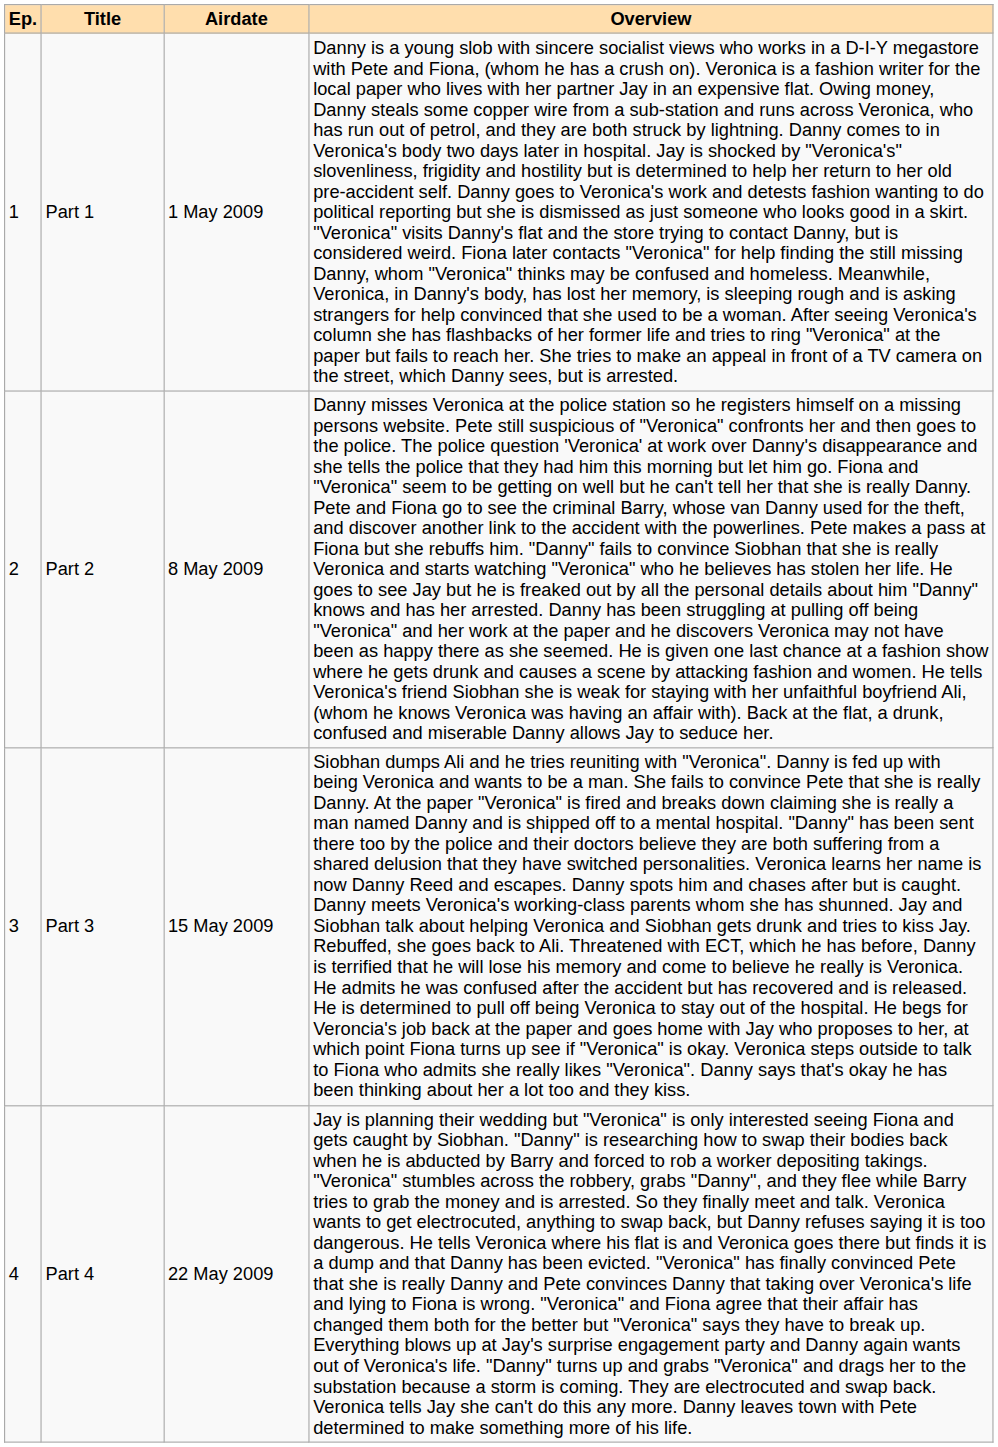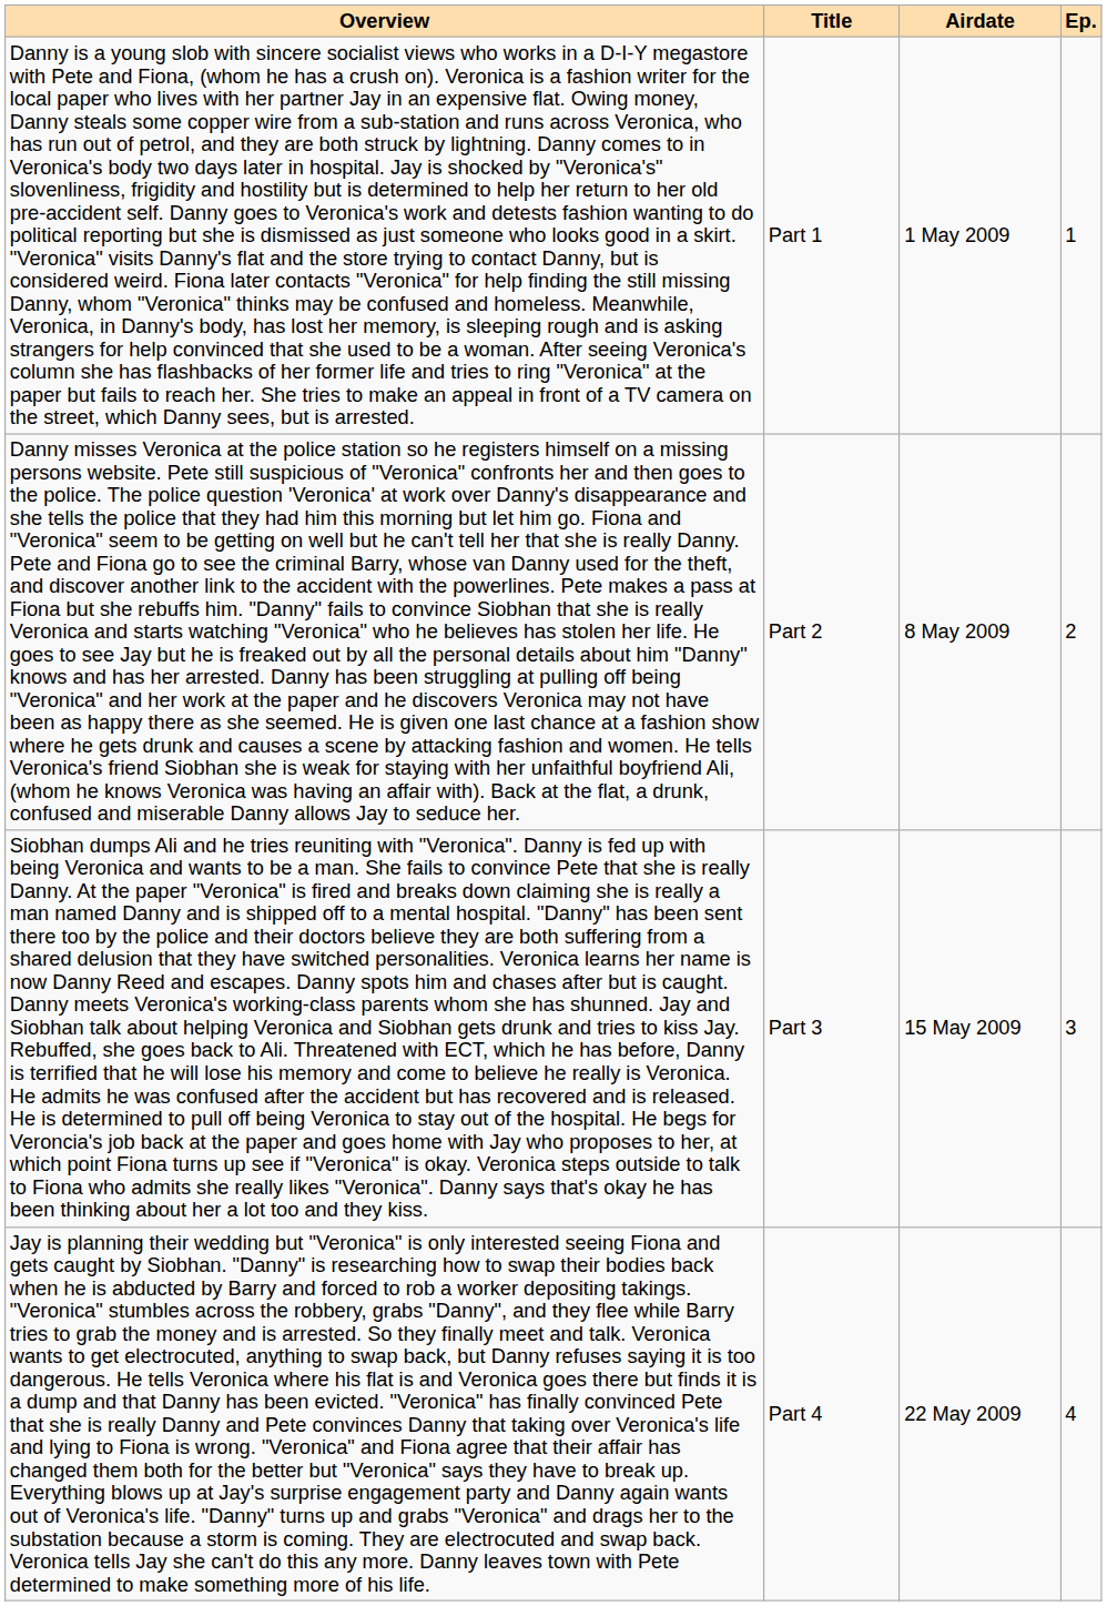columns swapped: Ep. <-> Overview
